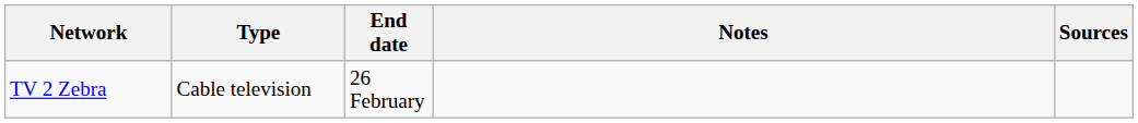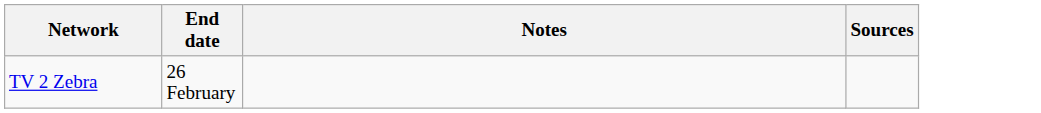- column: Type | Cable television
